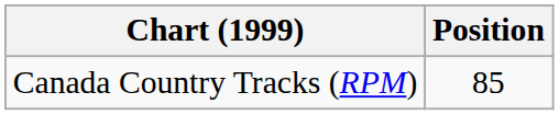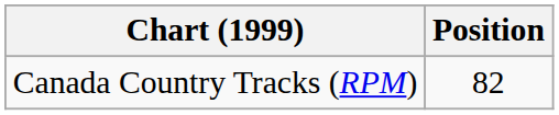Canada Country Tracks (RPM) | Position: 85 -> 82
